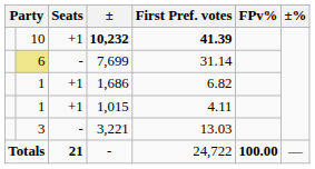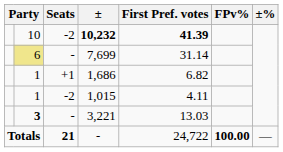10,232 | Seats: +1 -> -2
1,015 | Seats: +1 -> -2
3,221 | column 2: normal -> bold
